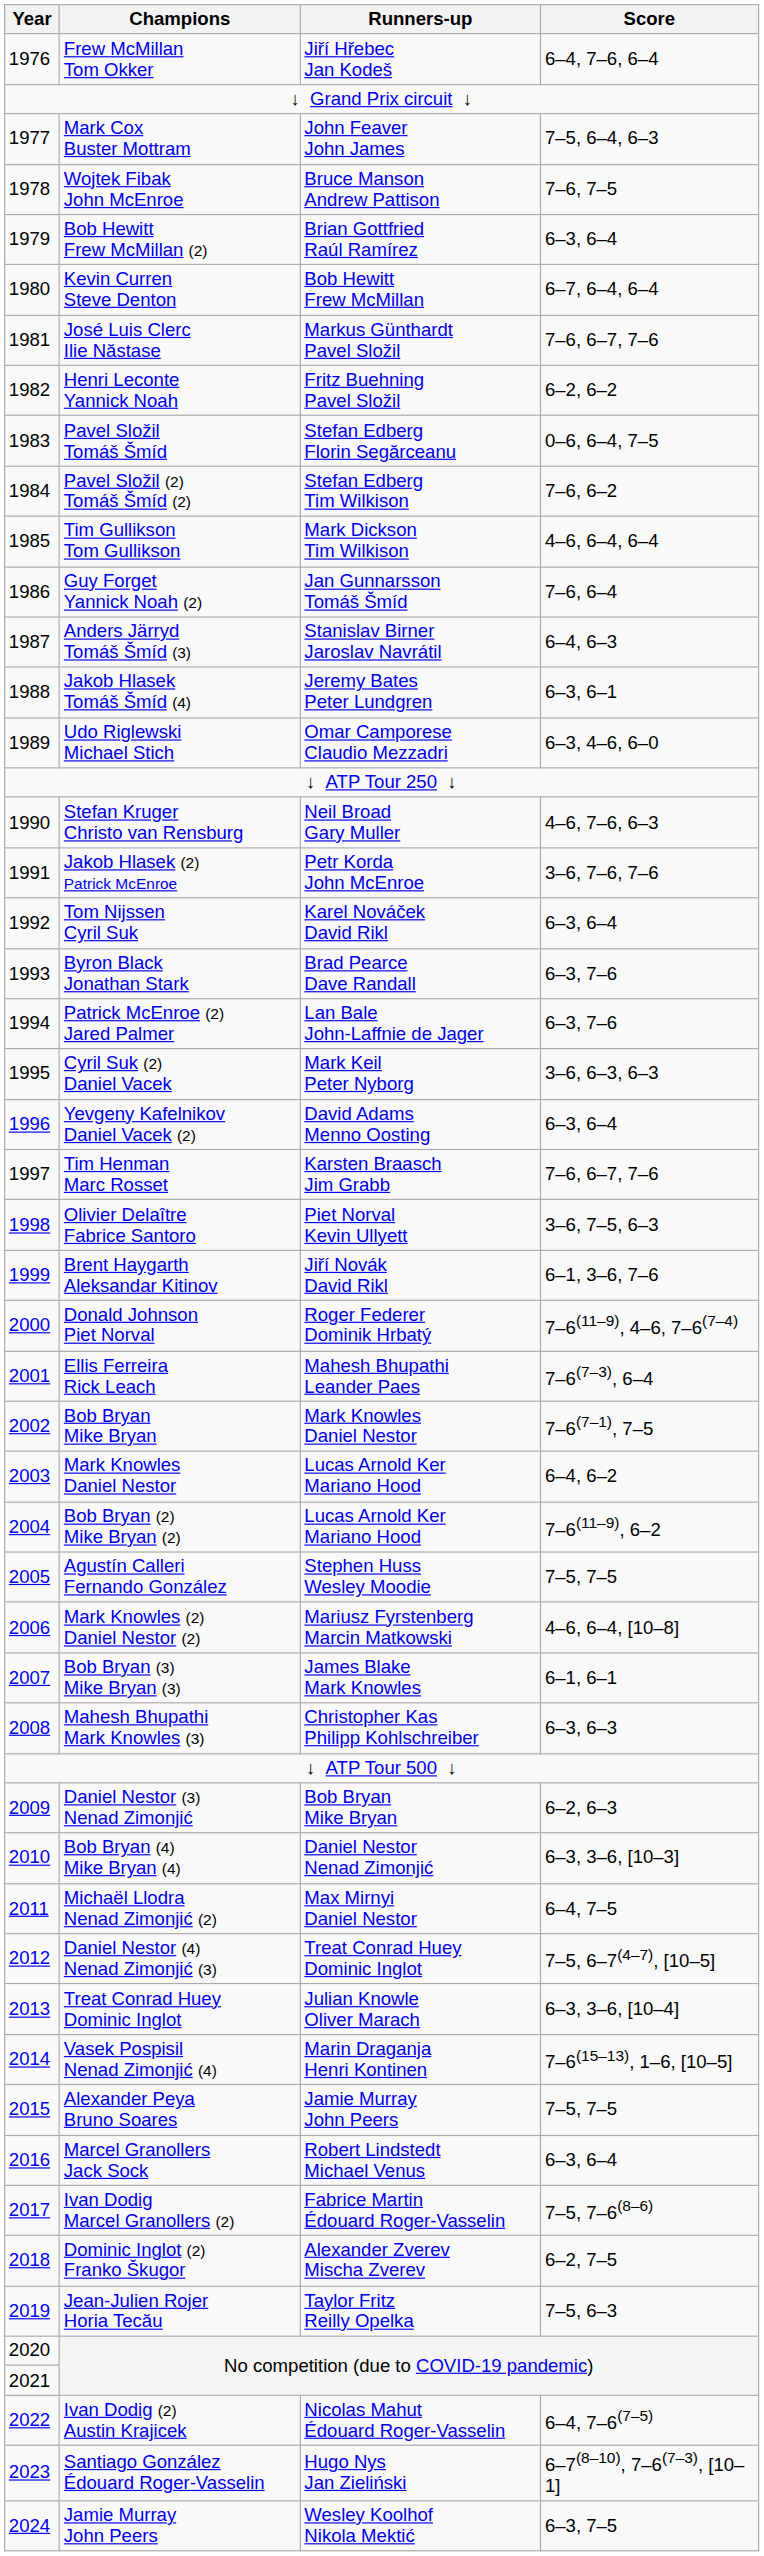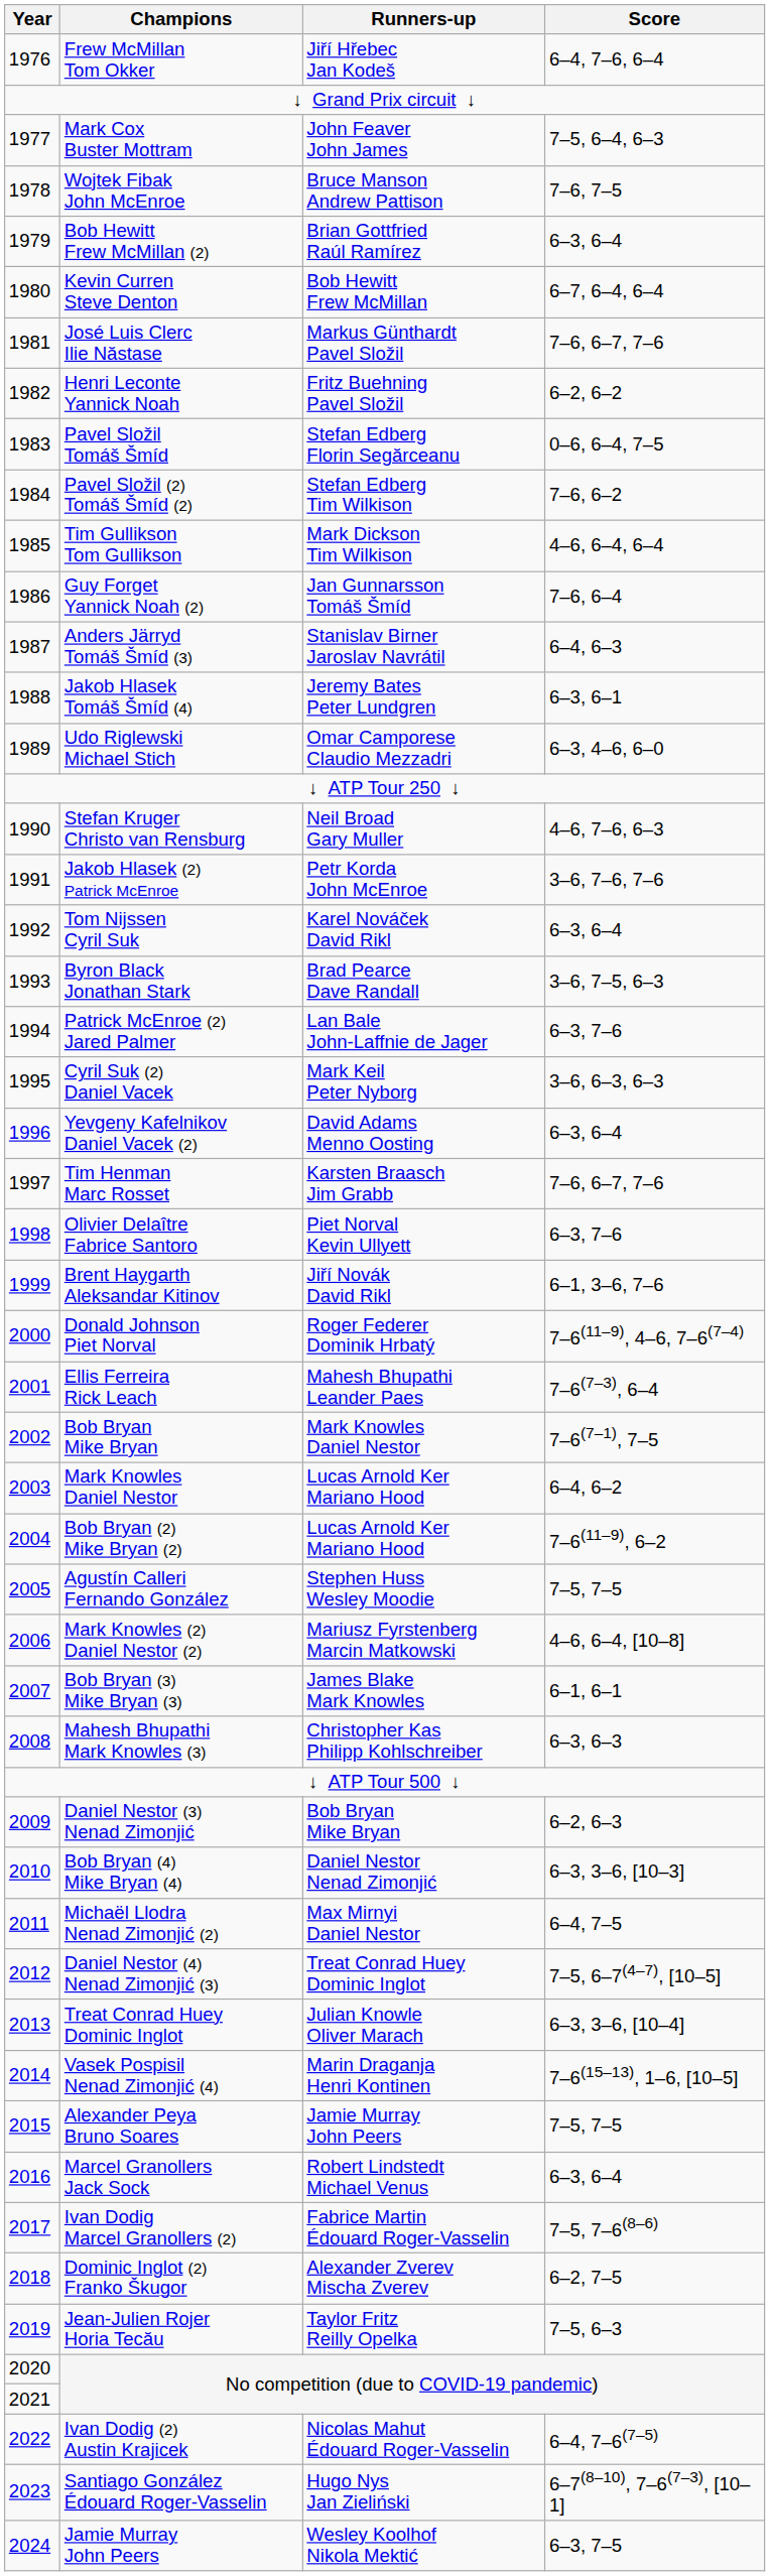Byron Black Jonathan Stark | Score: 6–3, 7–6 -> 3–6, 7–5, 6–3
Olivier Delaître Fabrice Santoro | Score: 3–6, 7–5, 6–3 -> 6–3, 7–6
